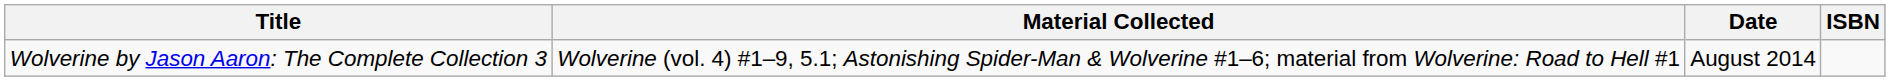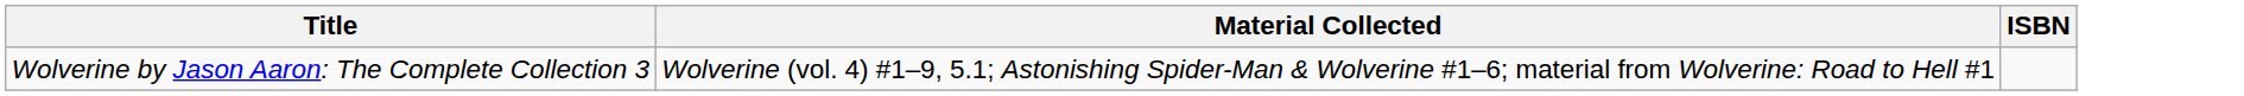- column: Date | August 2014
